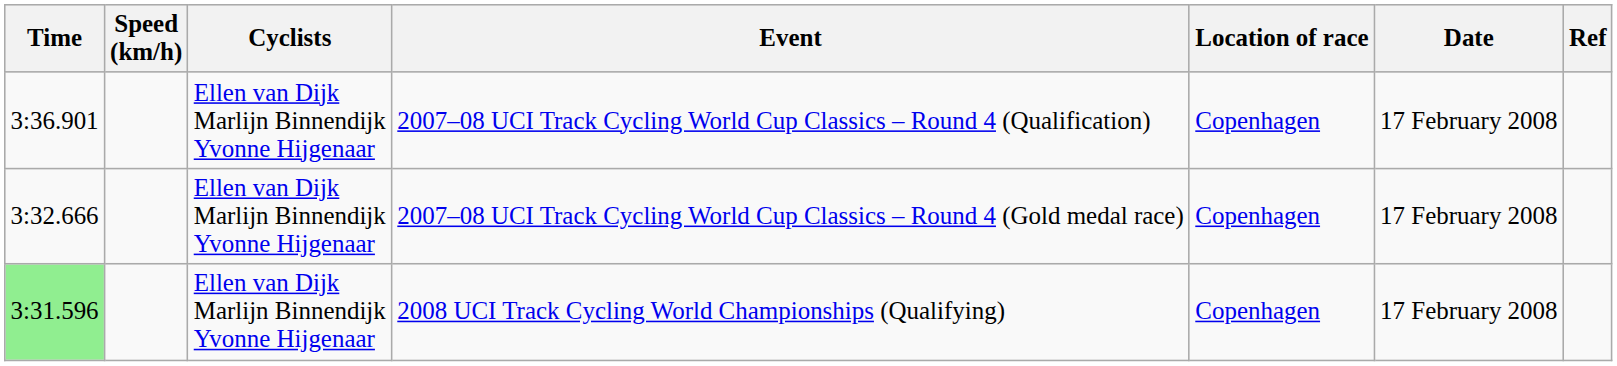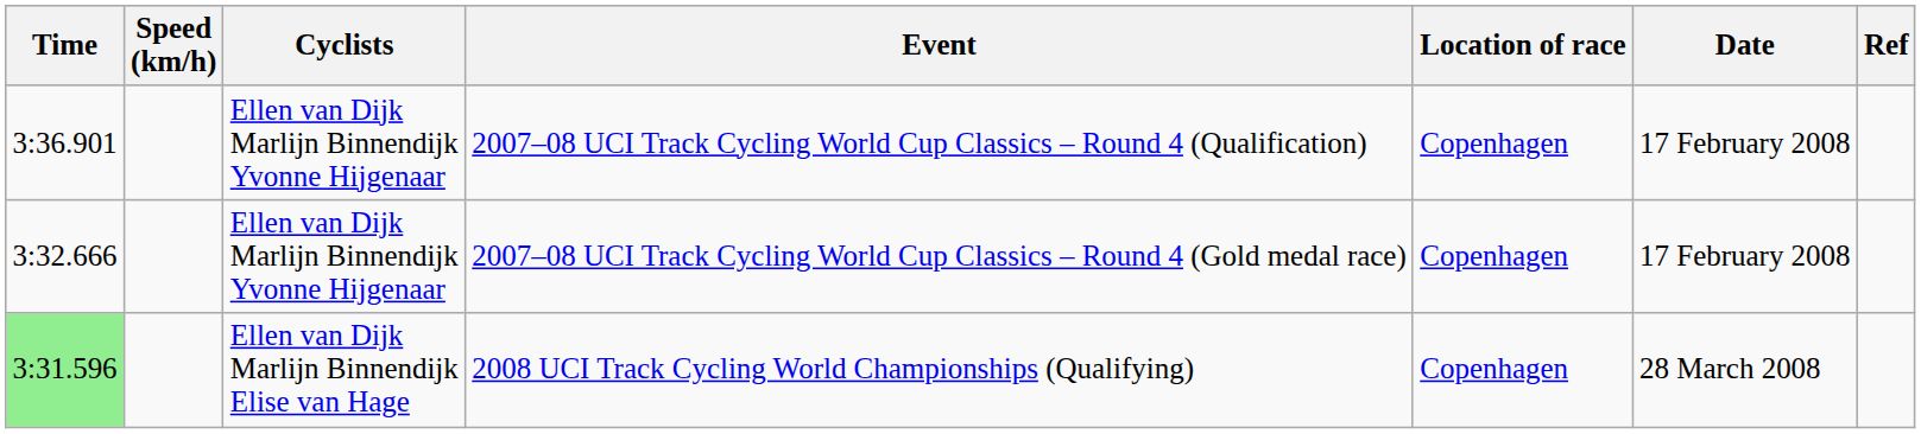2008 UCI Track Cycling World Championships (Qualifying) | Cyclists: Ellen van Dijk Marlijn Binnendijk Yvonne Hijgenaar -> Ellen van Dijk Marlijn Binnendijk Elise van Hage
2008 UCI Track Cycling World Championships (Qualifying) | Date: 17 February 2008 -> 28 March 2008
